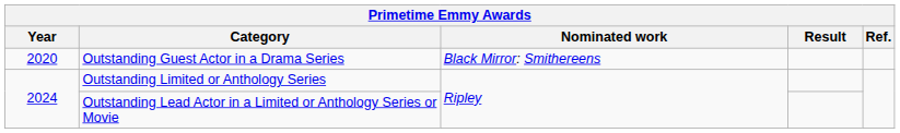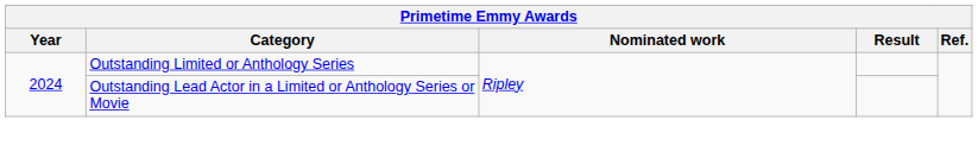- row: 2020 | Outstanding Guest Actor in a Drama Series | Black Mirror: Smithereens
